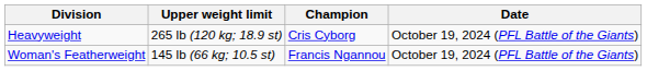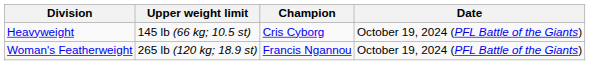Heavyweight | Upper weight limit: 265 lb (120 kg; 18.9 st) -> 145 lb (66 kg; 10.5 st)
Woman's Featherweight | Upper weight limit: 145 lb (66 kg; 10.5 st) -> 265 lb (120 kg; 18.9 st)
